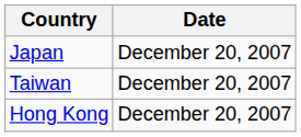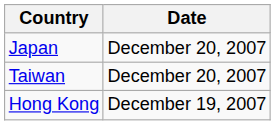Hong Kong | Date: December 20, 2007 -> December 19, 2007
